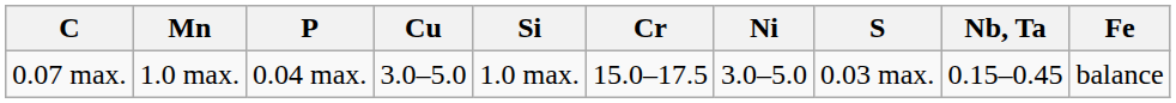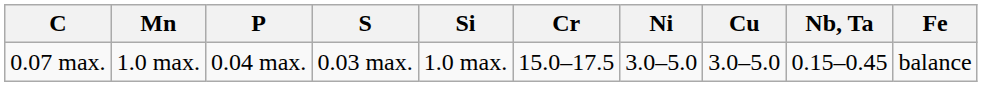columns swapped: S <-> Cu
